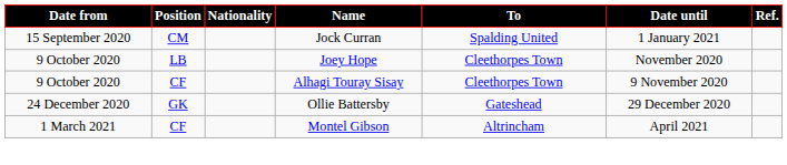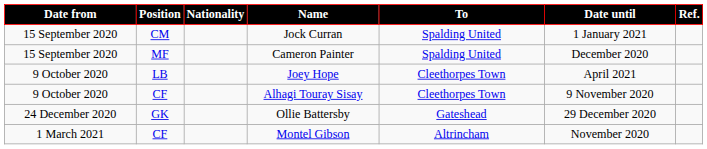+ row: 15 September 2020 | MF | Cameron Painter | Spalding United | December 2020
Joey Hope | Date until: November 2020 -> April 2021
Montel Gibson | Date until: April 2021 -> November 2020
